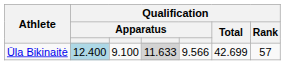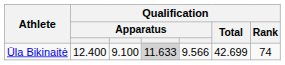Ūla Bikinaitė | column 2: lightblue background -> no background
Ūla Bikinaitė | Qualification / Rank: 57 -> 74
